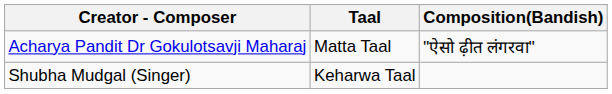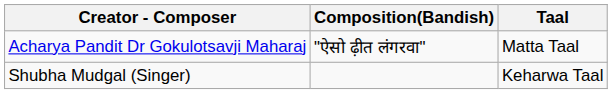columns swapped: Taal <-> Composition(Bandish)
